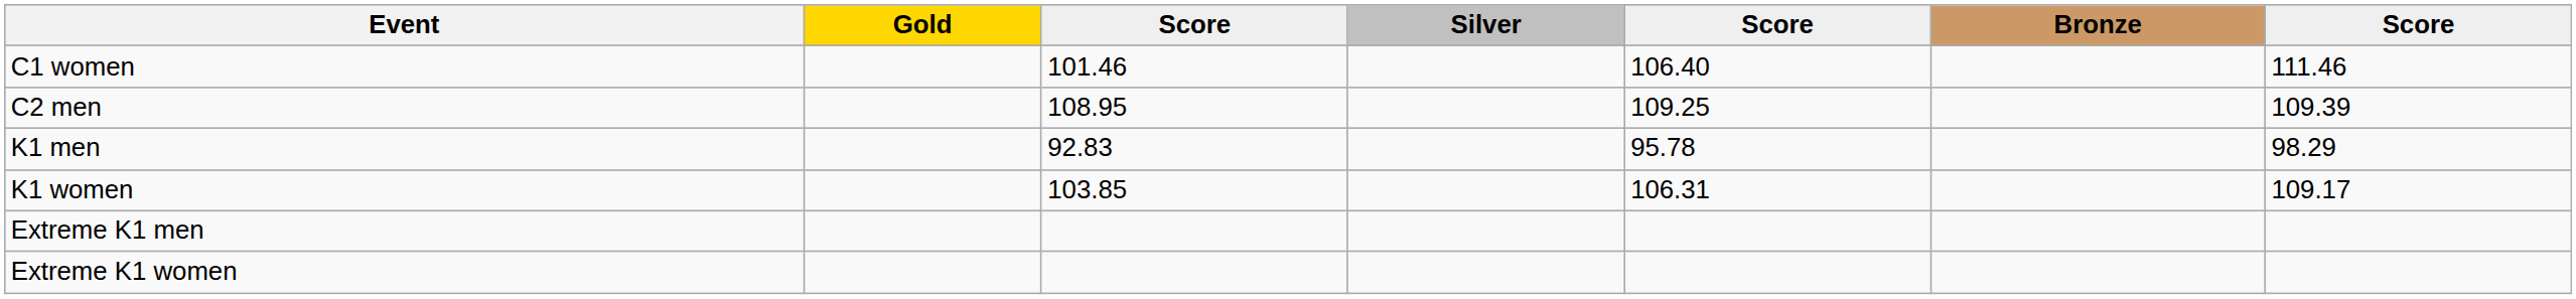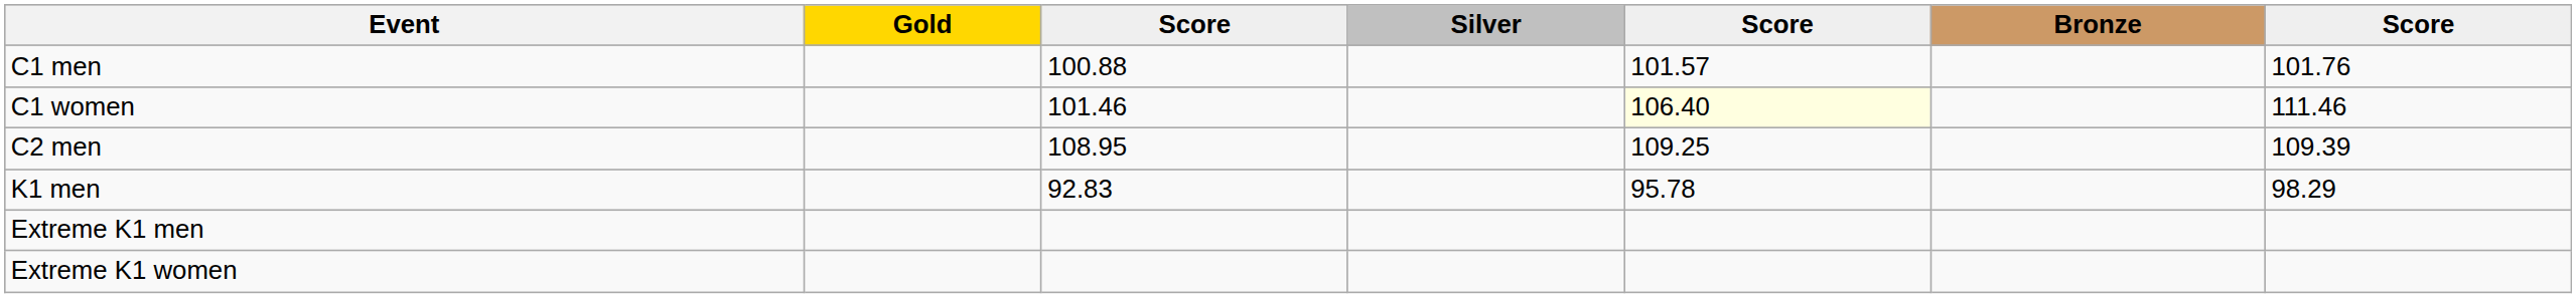+ row: C1 men | 100.88 | 101.57 | 101.76
C1 women | column 5: no background -> lightyellow background
- row: K1 women | 103.85 | 106.31 | 109.17
